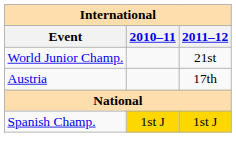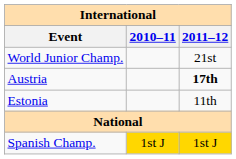Austria | 2011–12: normal -> bold
+ row: Estonia | 11th
